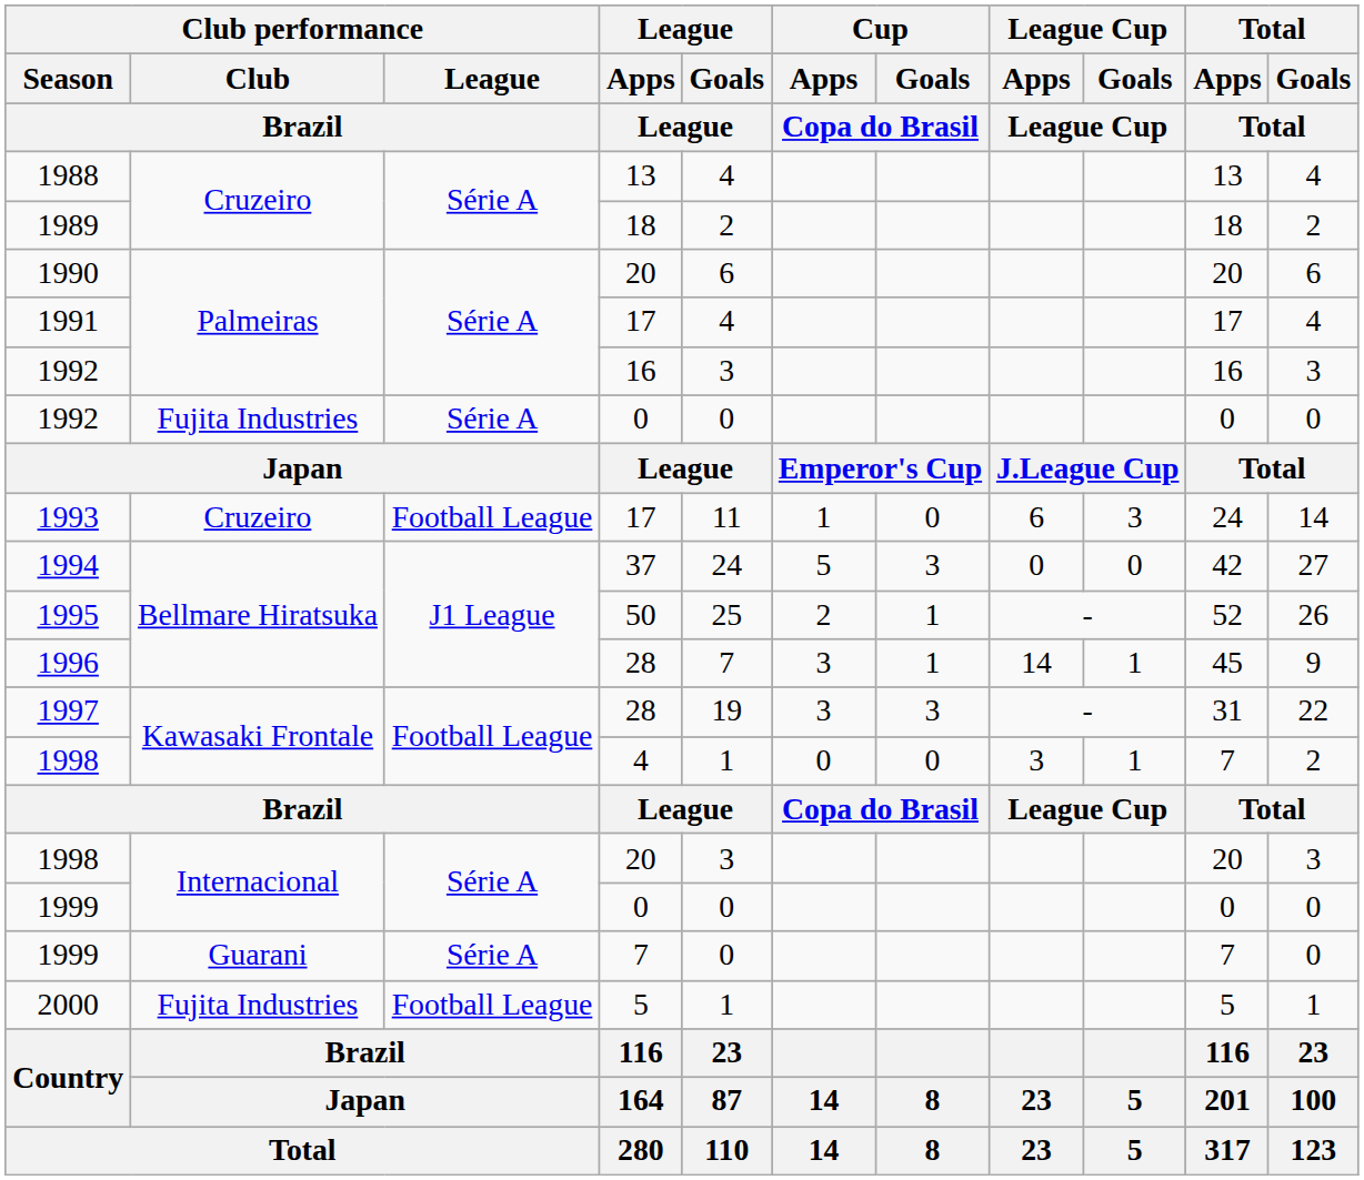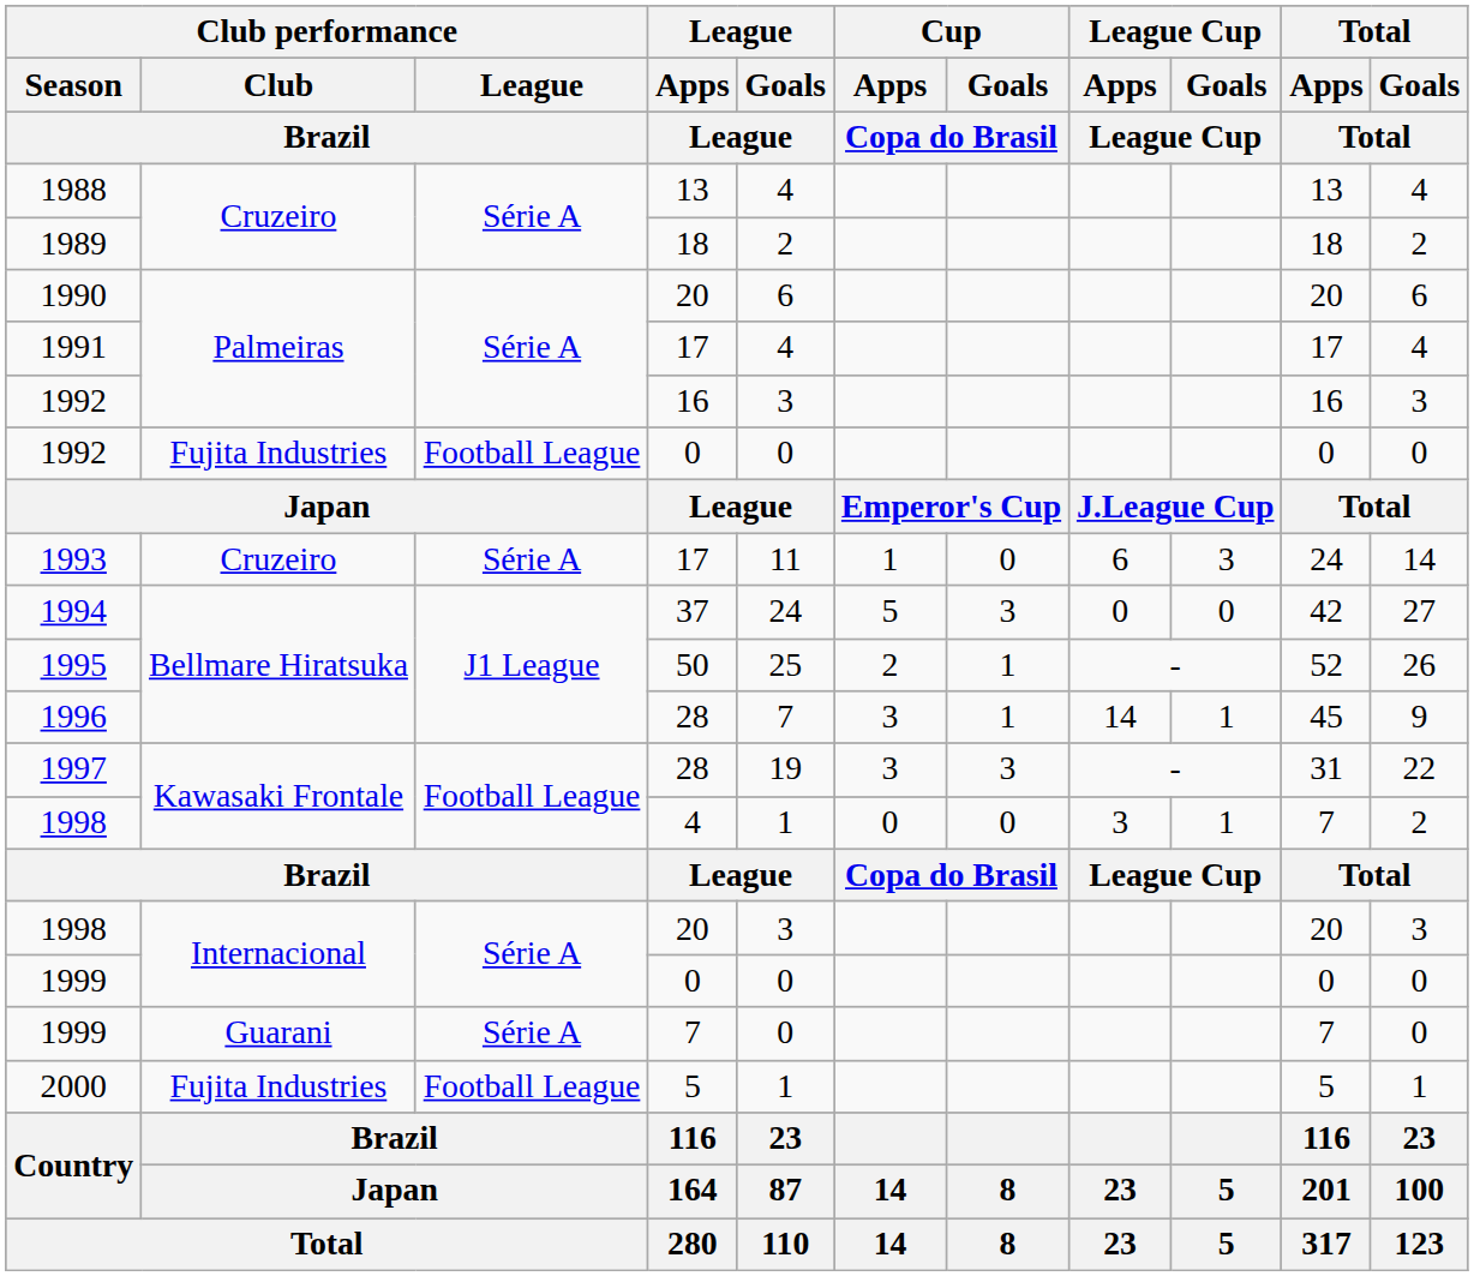1992 / 0 | Club performance / League / Brazil: Série A -> Football League
1993 | Club performance / League / Brazil: Football League -> Série A
